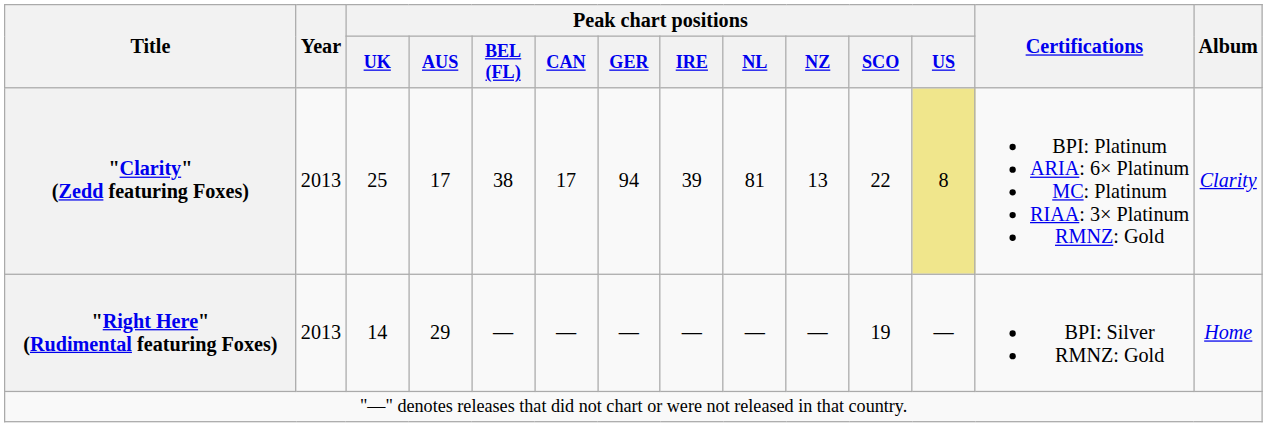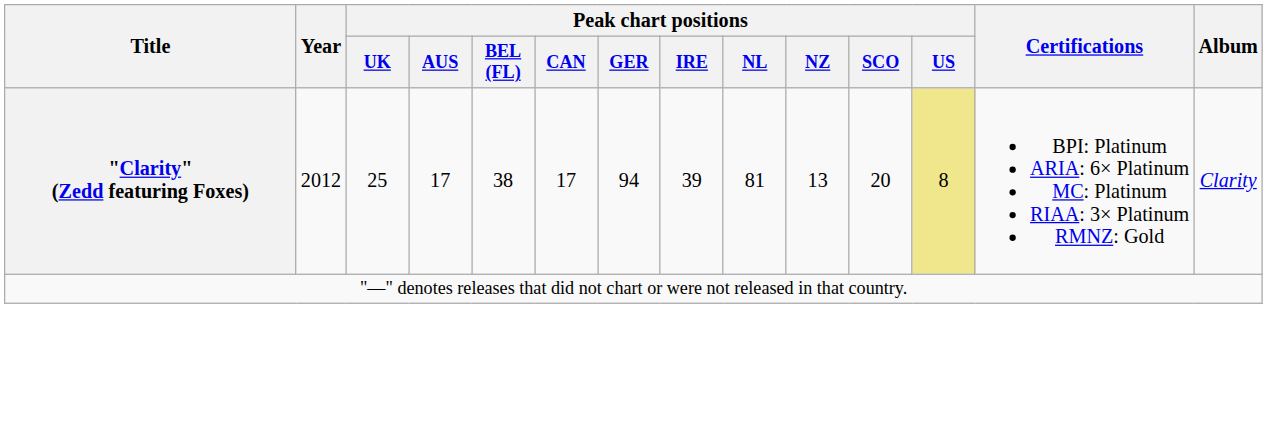"Clarity" (Zedd featuring Foxes) | Year: 2013 -> 2012
"Clarity" (Zedd featuring Foxes) | Peak chart positions / SCO: 22 -> 20
- row: "Right Here" (Rudimental featuring Foxes) | 2013 | 14 | 29 | — | — | — | — | — | — | 19 | — | BPI: Silver RMNZ: Gold | Home
